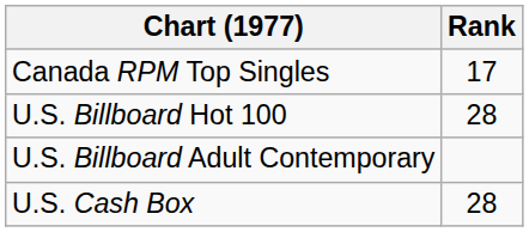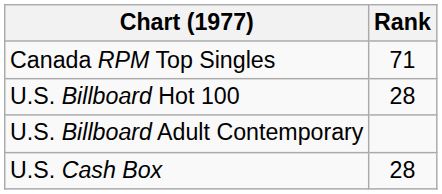Canada RPM Top Singles | Rank: 17 -> 71
